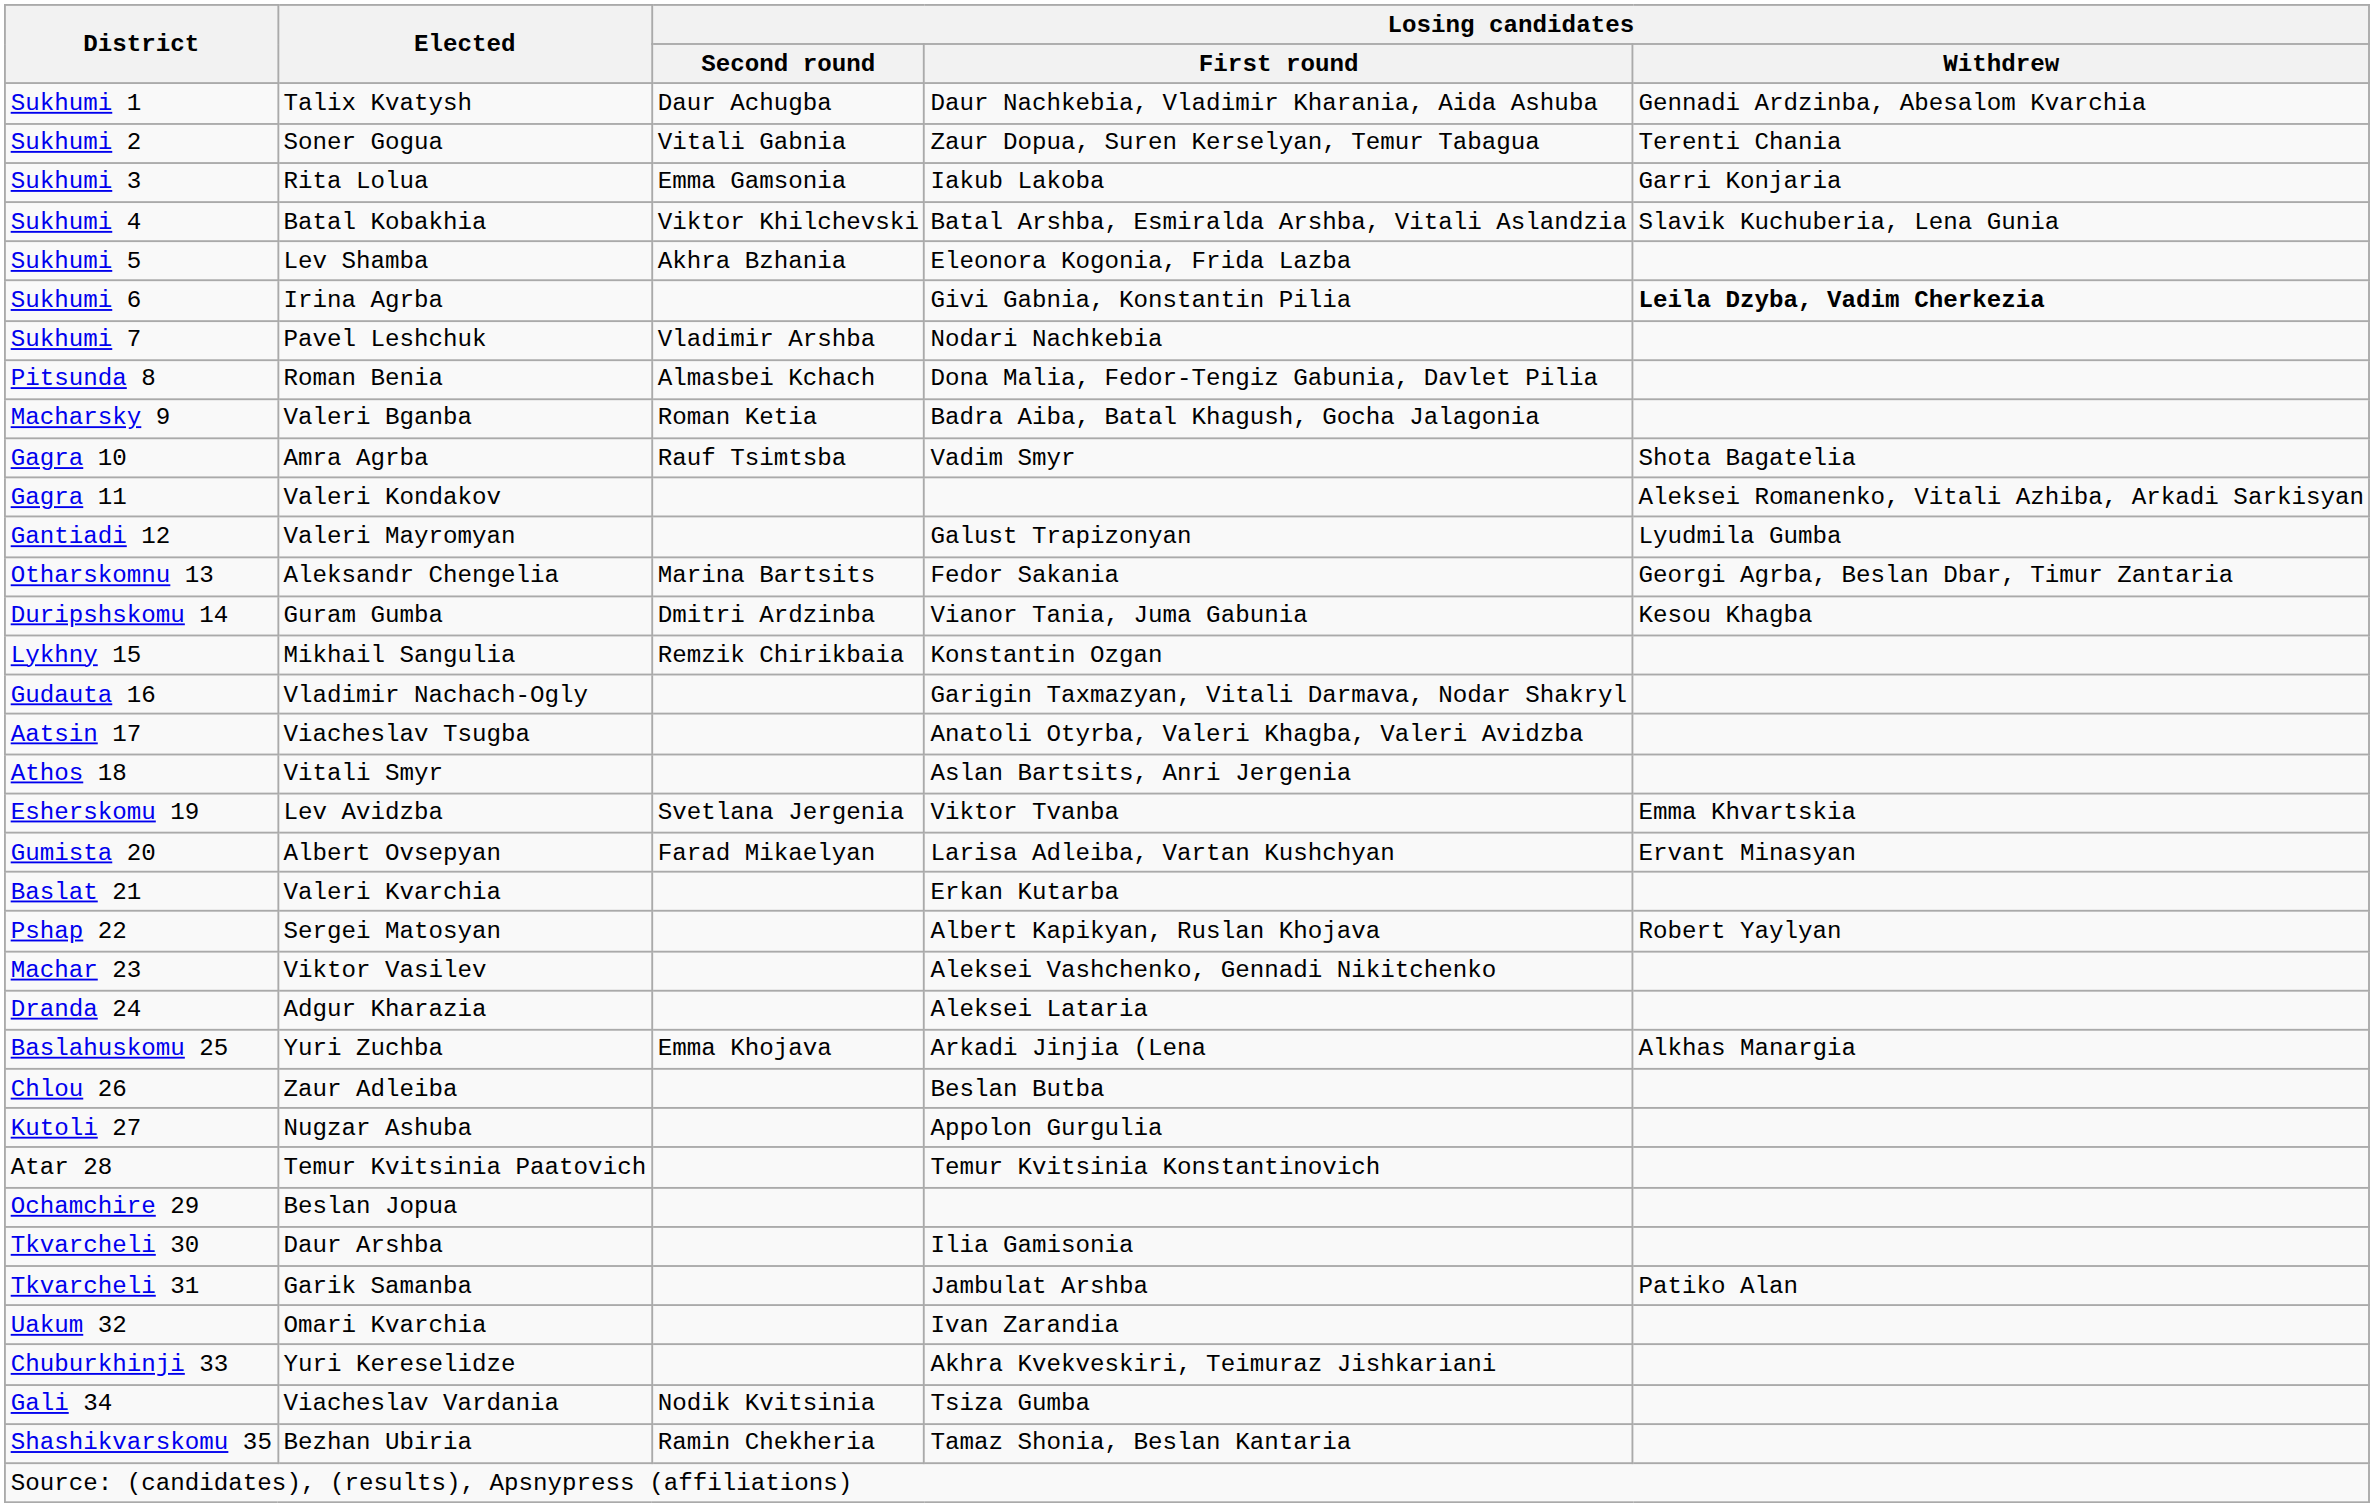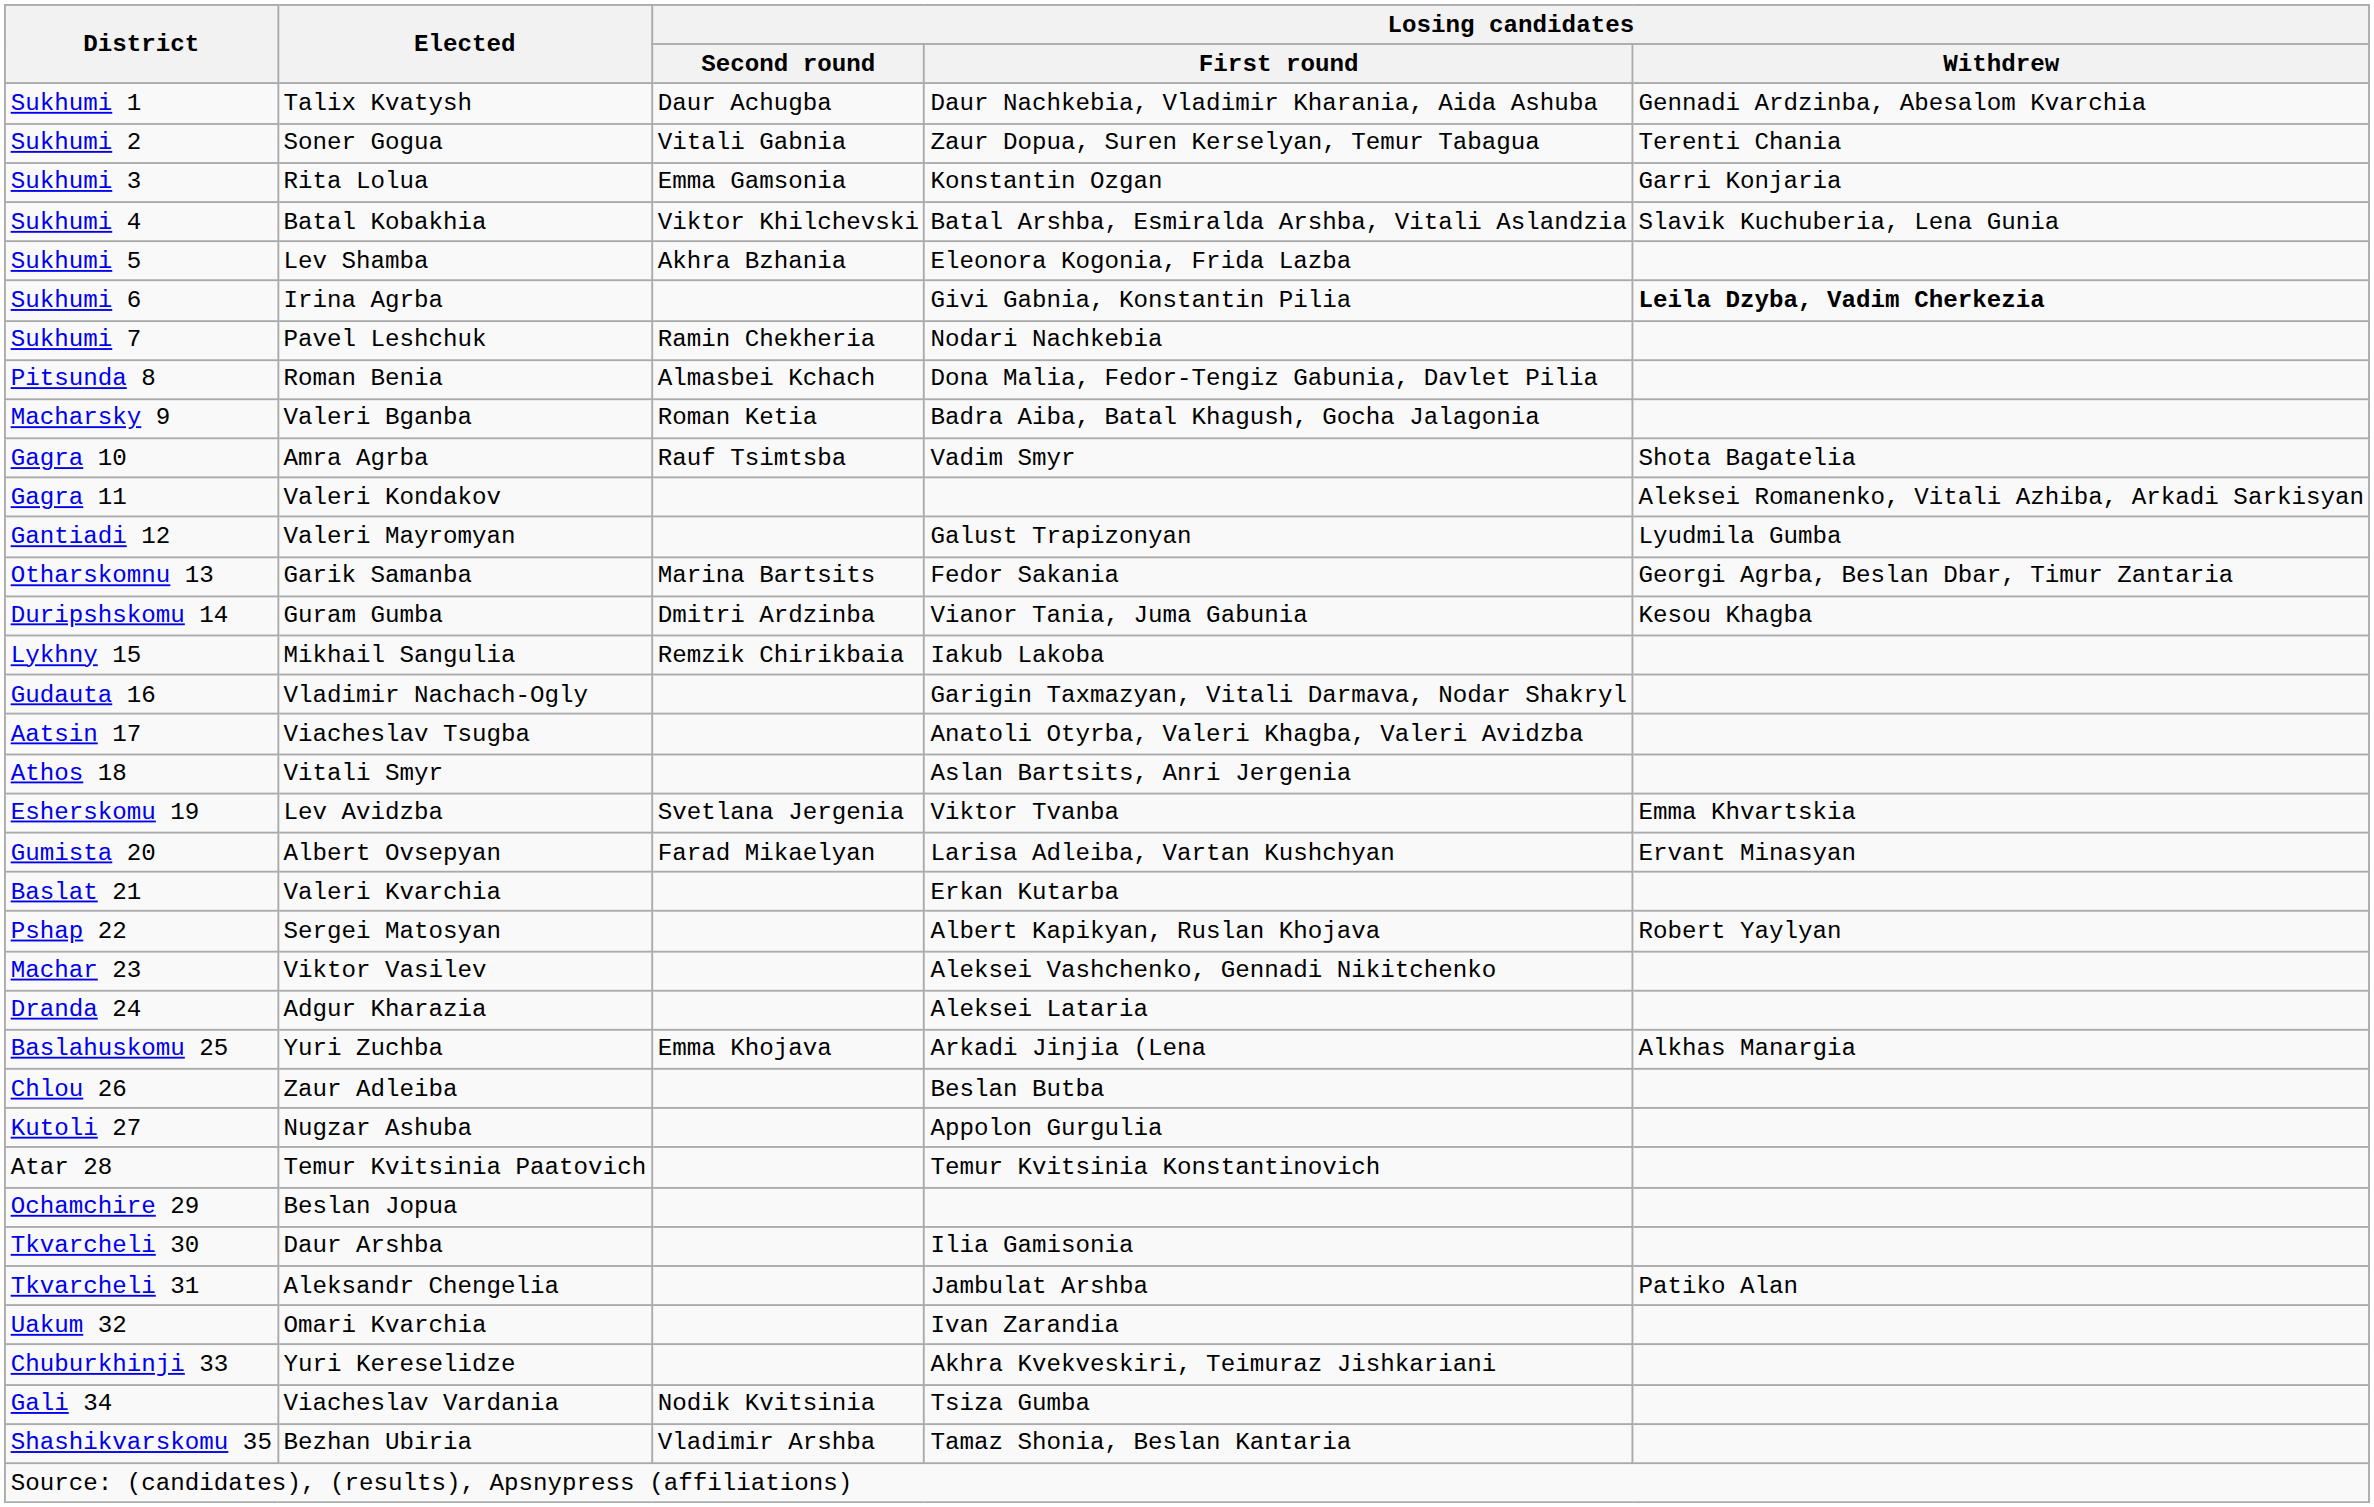Sukhumi 3 | Losing candidates / First round: Iakub Lakoba -> Konstantin Ozgan
Sukhumi 7 | Losing candidates / Second round: Vladimir Arshba -> Ramin Chekheria
Otharskomnu 13 | Elected: Aleksandr Chengelia -> Garik Samanba
Lykhny 15 | Losing candidates / First round: Konstantin Ozgan -> Iakub Lakoba
Tkvarcheli 31 | Elected: Garik Samanba -> Aleksandr Chengelia
Shashikvarskomu 35 | Losing candidates / Second round: Ramin Chekheria -> Vladimir Arshba
